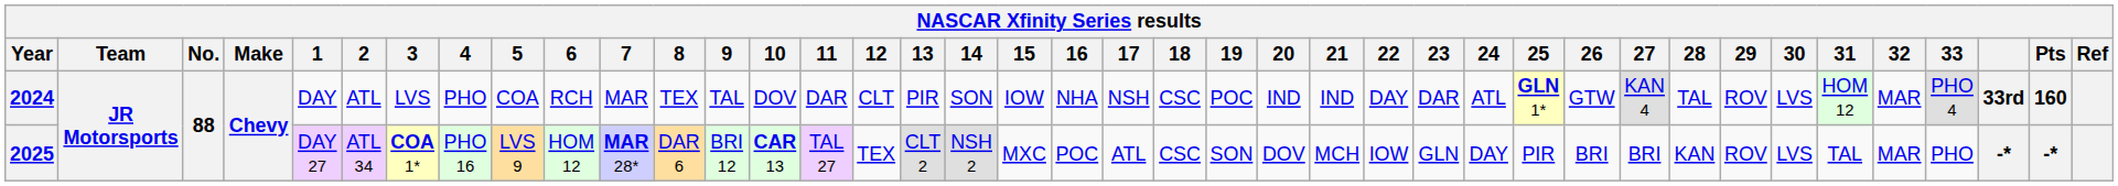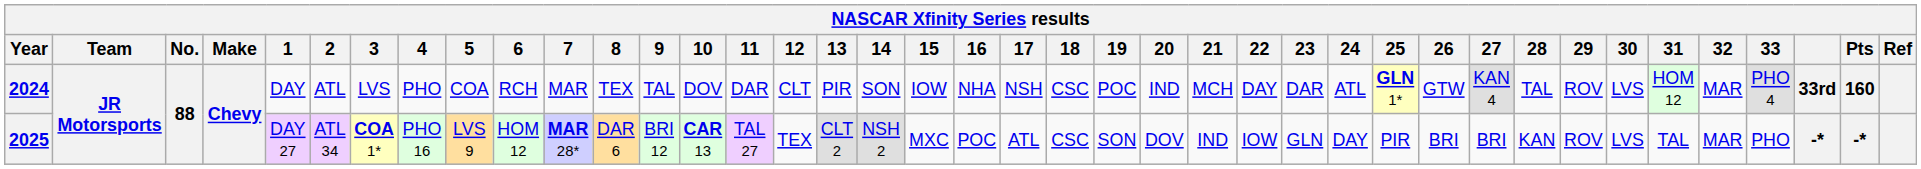2024 | 21: IND -> MCH
2025 | 21: MCH -> IND
